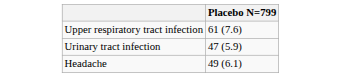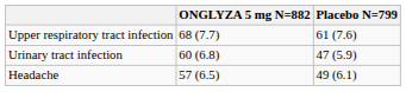+ column: ONGLYZA 5 mg N=882 | 68 (7.7) | 60 (6.8) | 57 (6.5)
